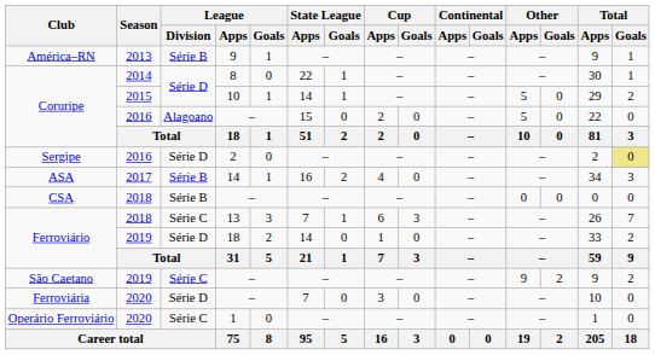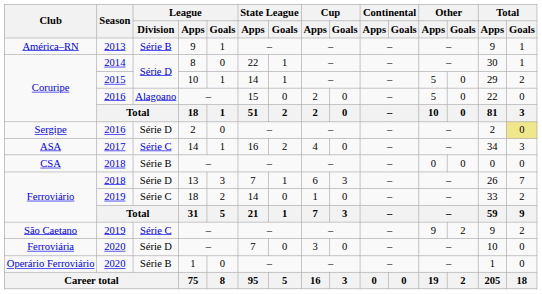ASA | League / Division: Série B -> Série C
Ferroviário / 13 | League / Division: Série C -> Série D
Ferroviário / 18 | League / Division: Série D -> Série C
Operário Ferroviário | League / Division: Série C -> Série B
